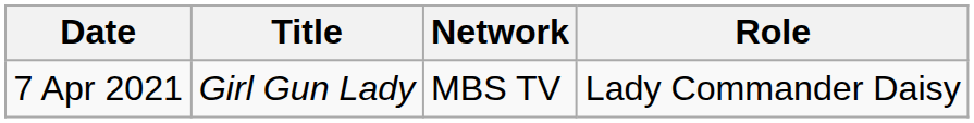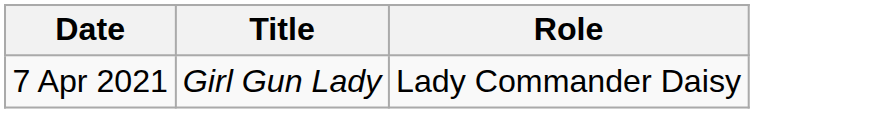- column: Network | MBS TV
